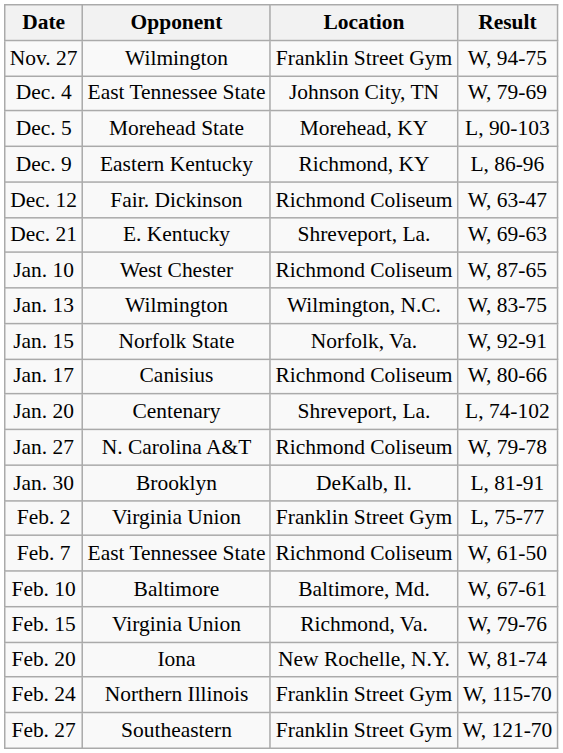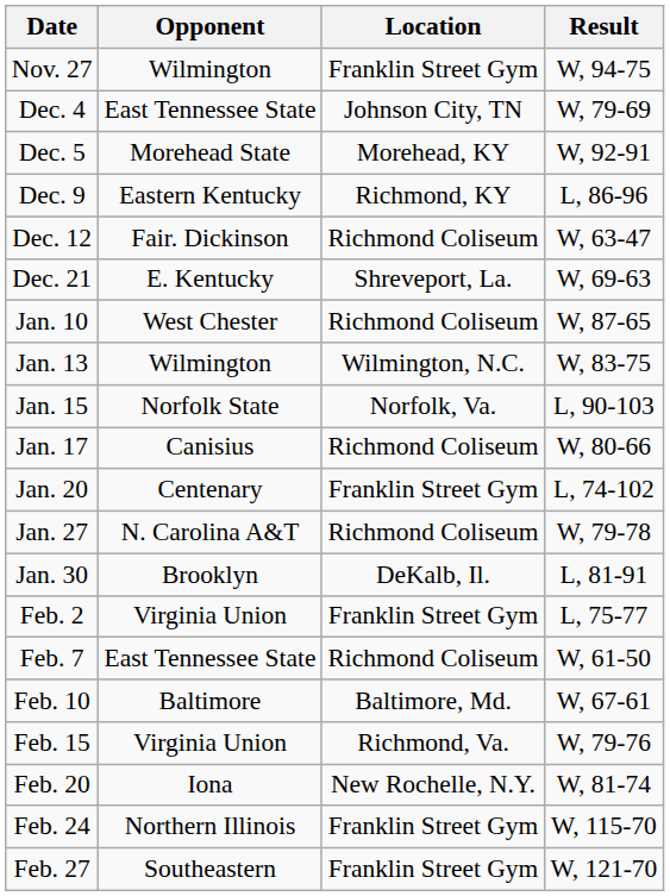Dec. 5 | Result: L, 90-103 -> W, 92-91
Jan. 15 | Result: W, 92-91 -> L, 90-103
Jan. 20 | Location: Shreveport, La. -> Franklin Street Gym
